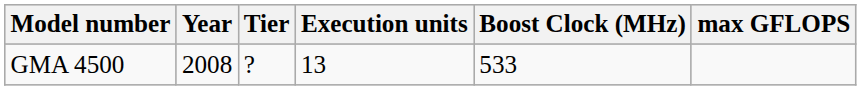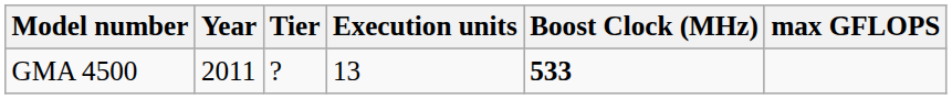GMA 4500 | Year: 2008 -> 2011
GMA 4500 | Boost Clock (MHz): normal -> bold
